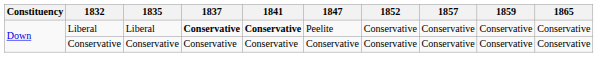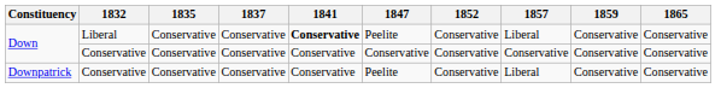Down / Liberal | 1835: Liberal -> Conservative
Down / Liberal | 1837: bold -> normal
Down / Liberal | 1857: Conservative -> Liberal
+ row: Downpatrick | Conservative | Conservative | Conservative | Conservative | Peelite | Conservative | Liberal | Conservative | Conservative
